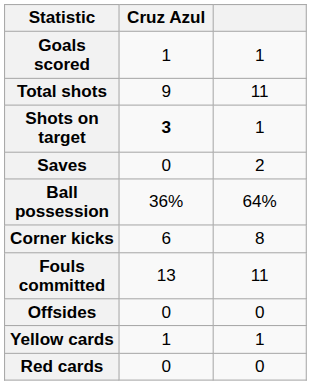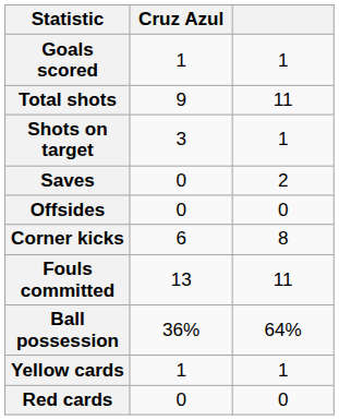Shots on target | Cruz Azul: bold -> normal
rows swapped: Ball possession <-> Offsides
